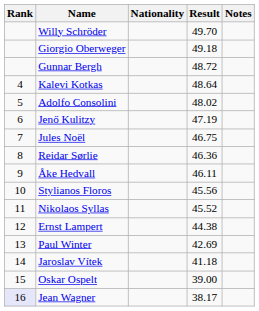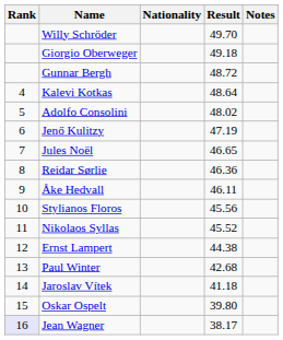Jules Noël | Result: 46.75 -> 46.65
Paul Winter | Result: 42.69 -> 42.68
Oskar Ospelt | Result: 39.00 -> 39.80
